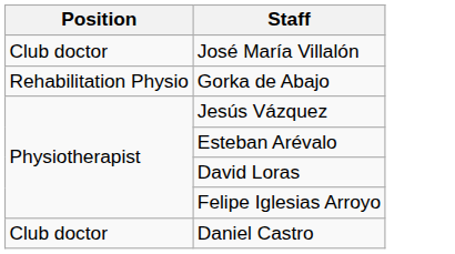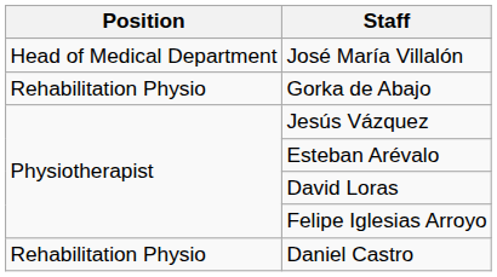José María Villalón | Position: Club doctor -> Head of Medical Department
Daniel Castro | Position: Club doctor -> Rehabilitation Physio
